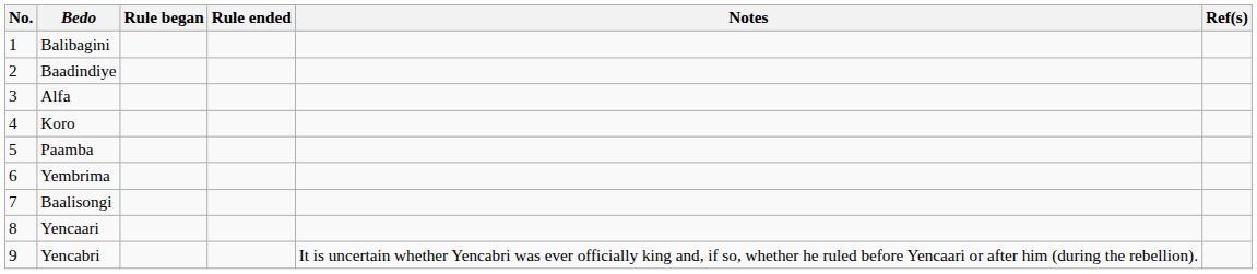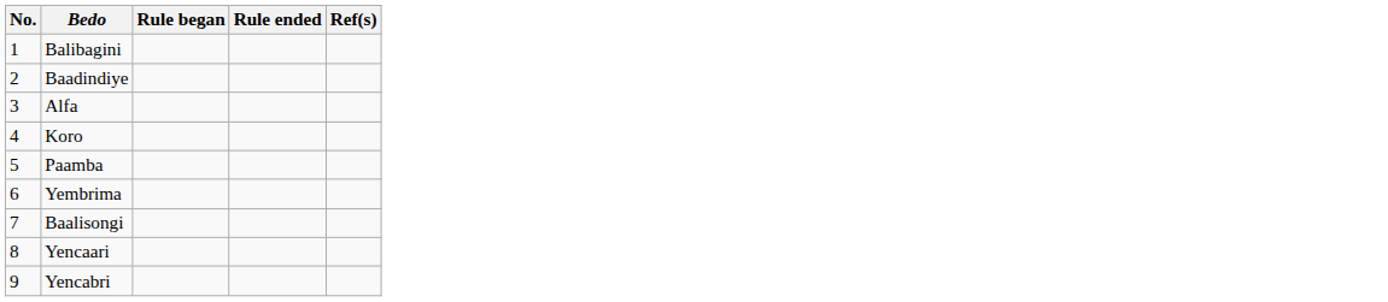- column: Notes | It is uncertain whether Yencabri was ever officially king and, if so, whether he ruled before Yencaari or after him (during the rebellion).
